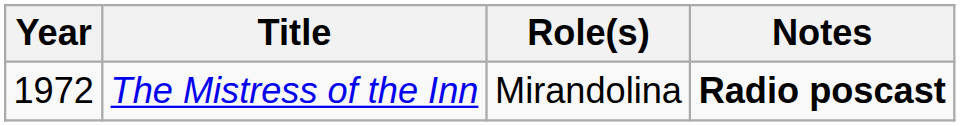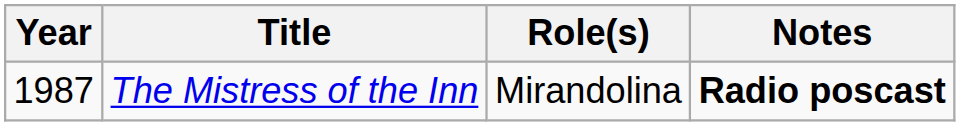The Mistress of the Inn | Year: 1972 -> 1987
